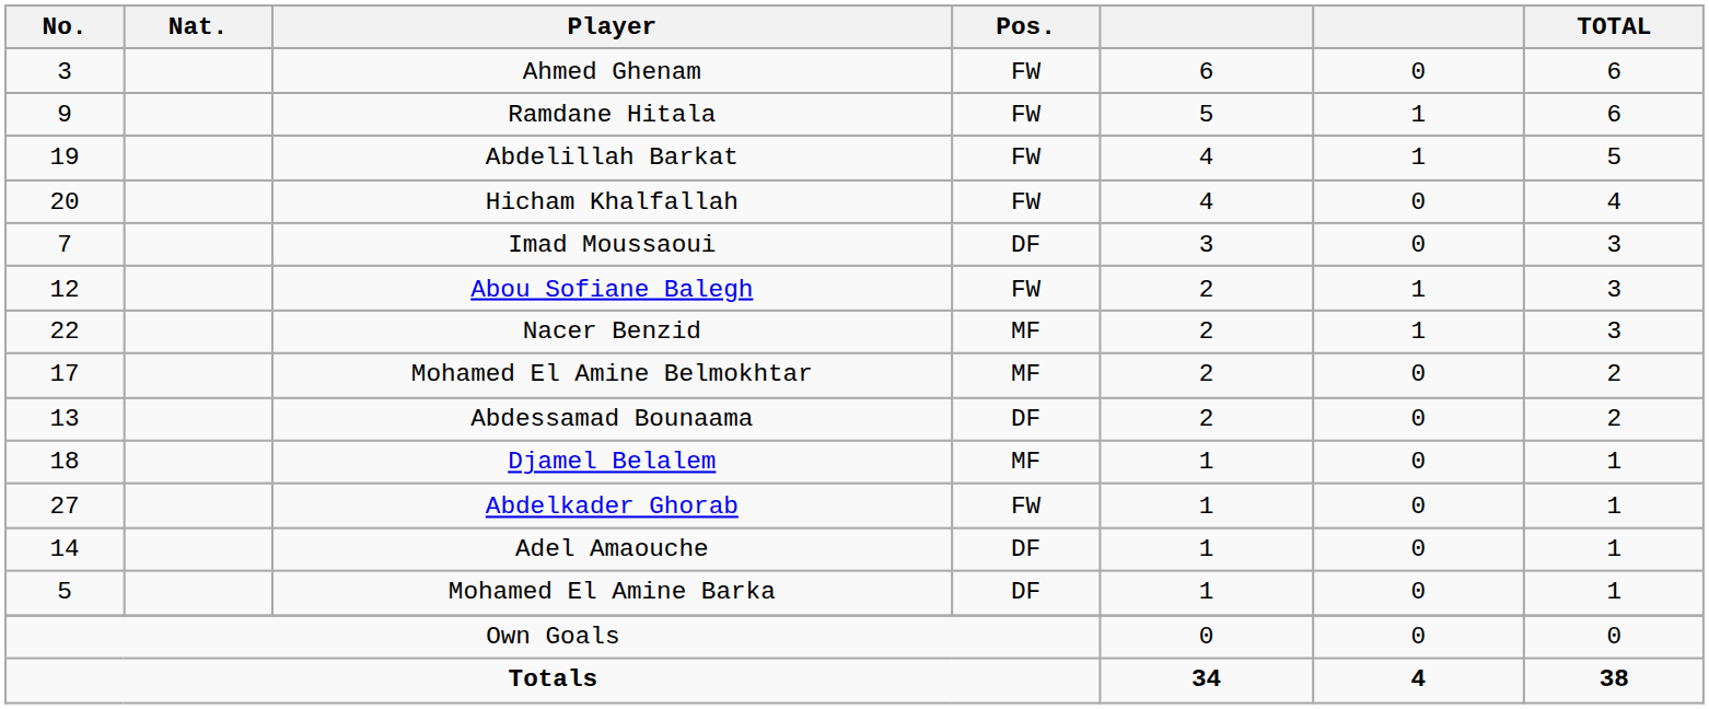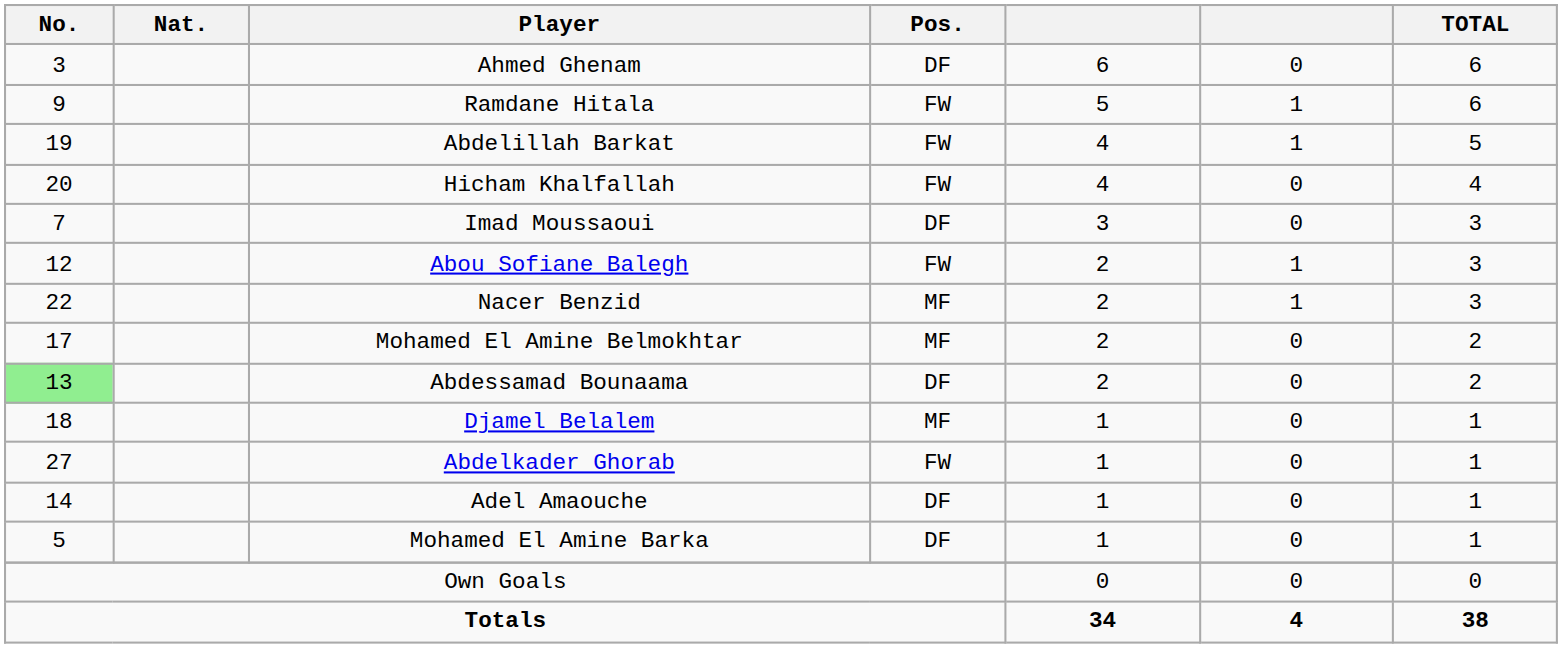Ahmed Ghenam | Pos.: FW -> DF
Abdessamad Bounaama | No.: no background -> lightgreen background
